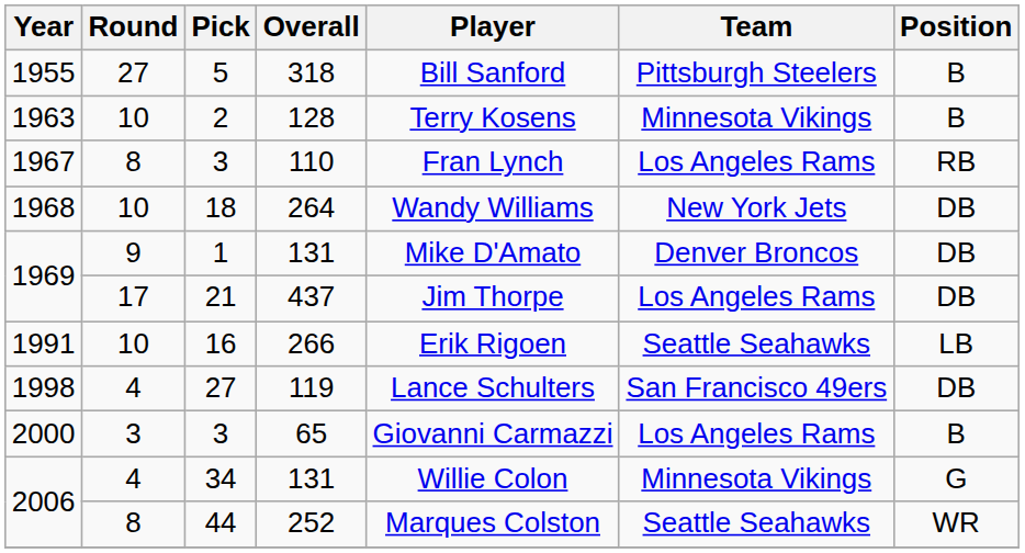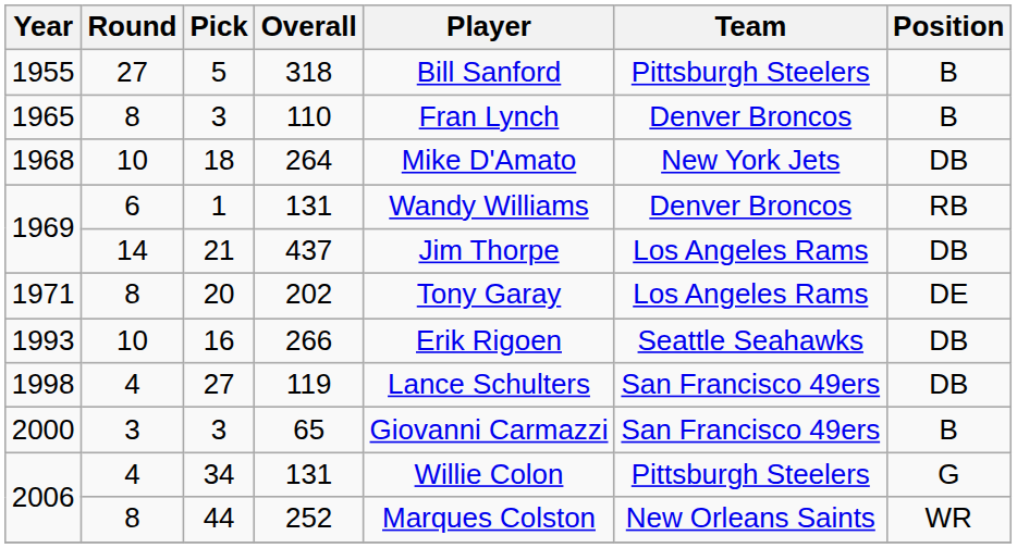- row: 1963 | 10 | 2 | 128 | Terry Kosens | Minnesota Vikings | B
3 / 110 | Year: 1967 -> 1965
3 / 110 | Team: Los Angeles Rams -> Denver Broncos
3 / 110 | Position: RB -> B
18 | Player: Wandy Williams -> Mike D'Amato
1 | Round: 9 -> 6
1 | Player: Mike D'Amato -> Wandy Williams
1 | Position: DB -> RB
21 | Round: 17 -> 14
+ row: 1971 | 8 | 20 | 202 | Tony Garay | Los Angeles Rams | DE
16 | Year: 1991 -> 1993
16 | Position: LB -> DB
3 / 65 | Team: Los Angeles Rams -> San Francisco 49ers
34 | Team: Minnesota Vikings -> Pittsburgh Steelers
44 | Team: Seattle Seahawks -> New Orleans Saints
